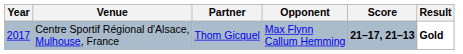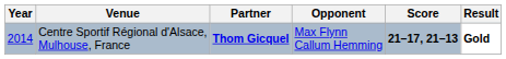Centre Sportif Régional d'Alsace, Mulhouse, France | Year: 2017 -> 2014
Centre Sportif Régional d'Alsace, Mulhouse, France | Partner: normal -> bold
